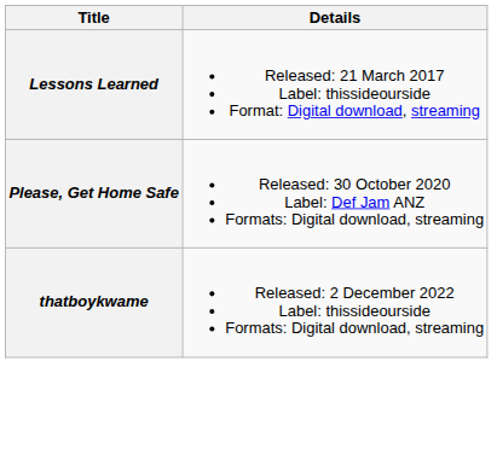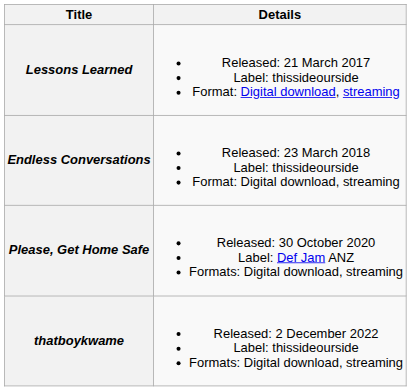+ row: Endless Conversations | Released: 23 March 2018 Label: thissideourside Format: Digital download, streaming
